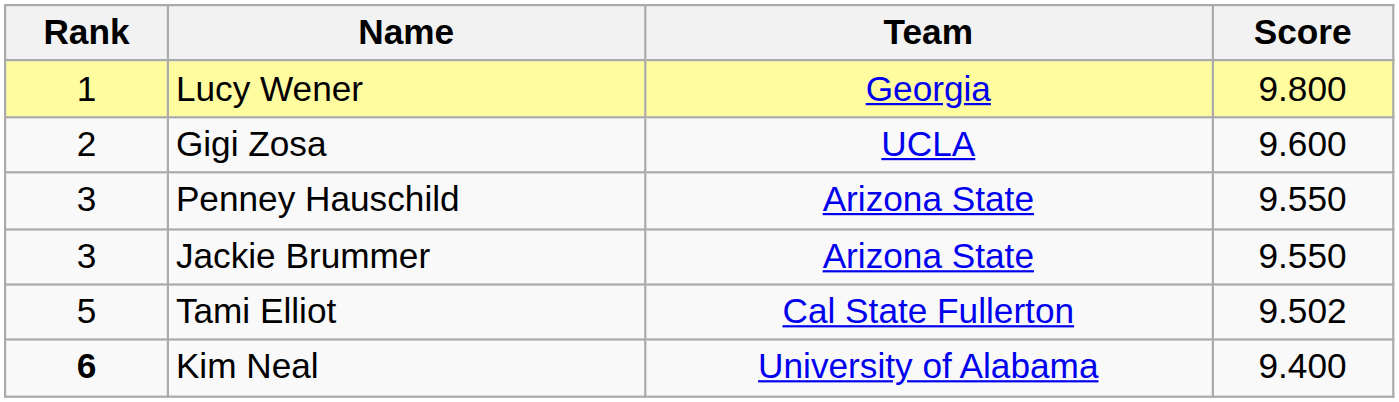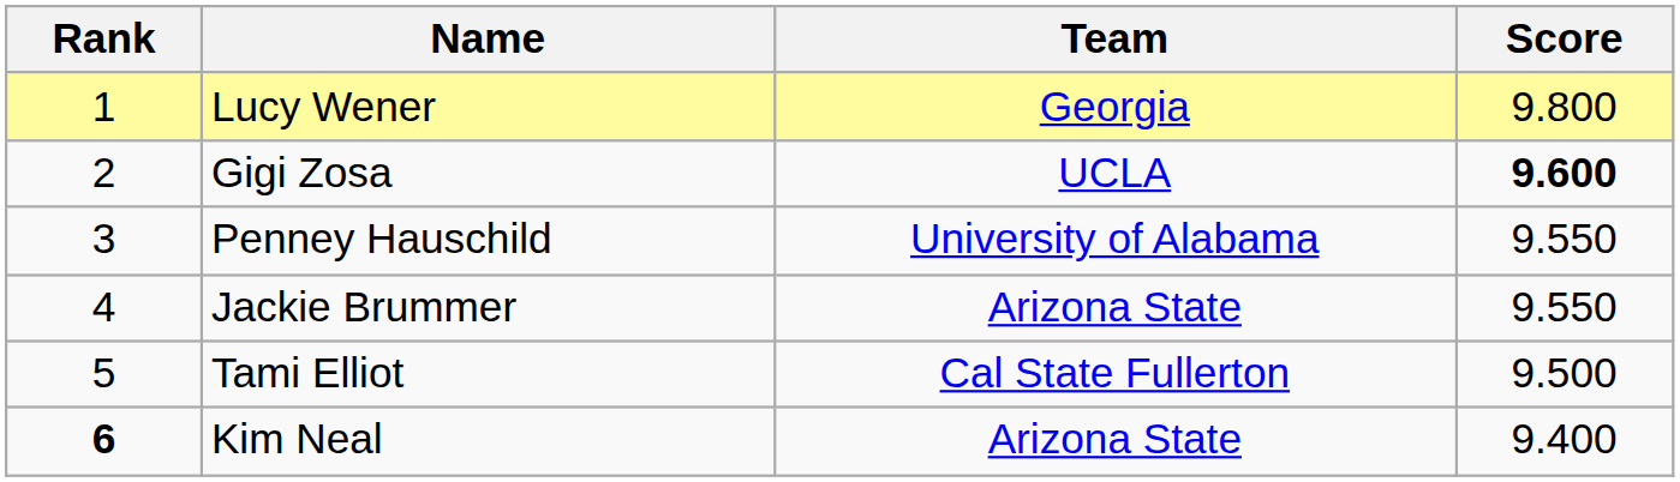Gigi Zosa | Score: normal -> bold
Penney Hauschild | Team: Arizona State -> University of Alabama
Jackie Brummer | Rank: 3 -> 4
Tami Elliot | Score: 9.502 -> 9.500
Kim Neal | Team: University of Alabama -> Arizona State
